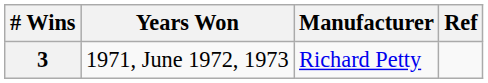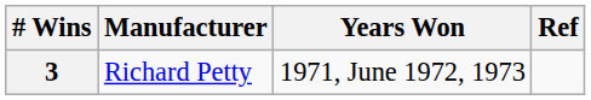columns swapped: Manufacturer <-> Years Won
